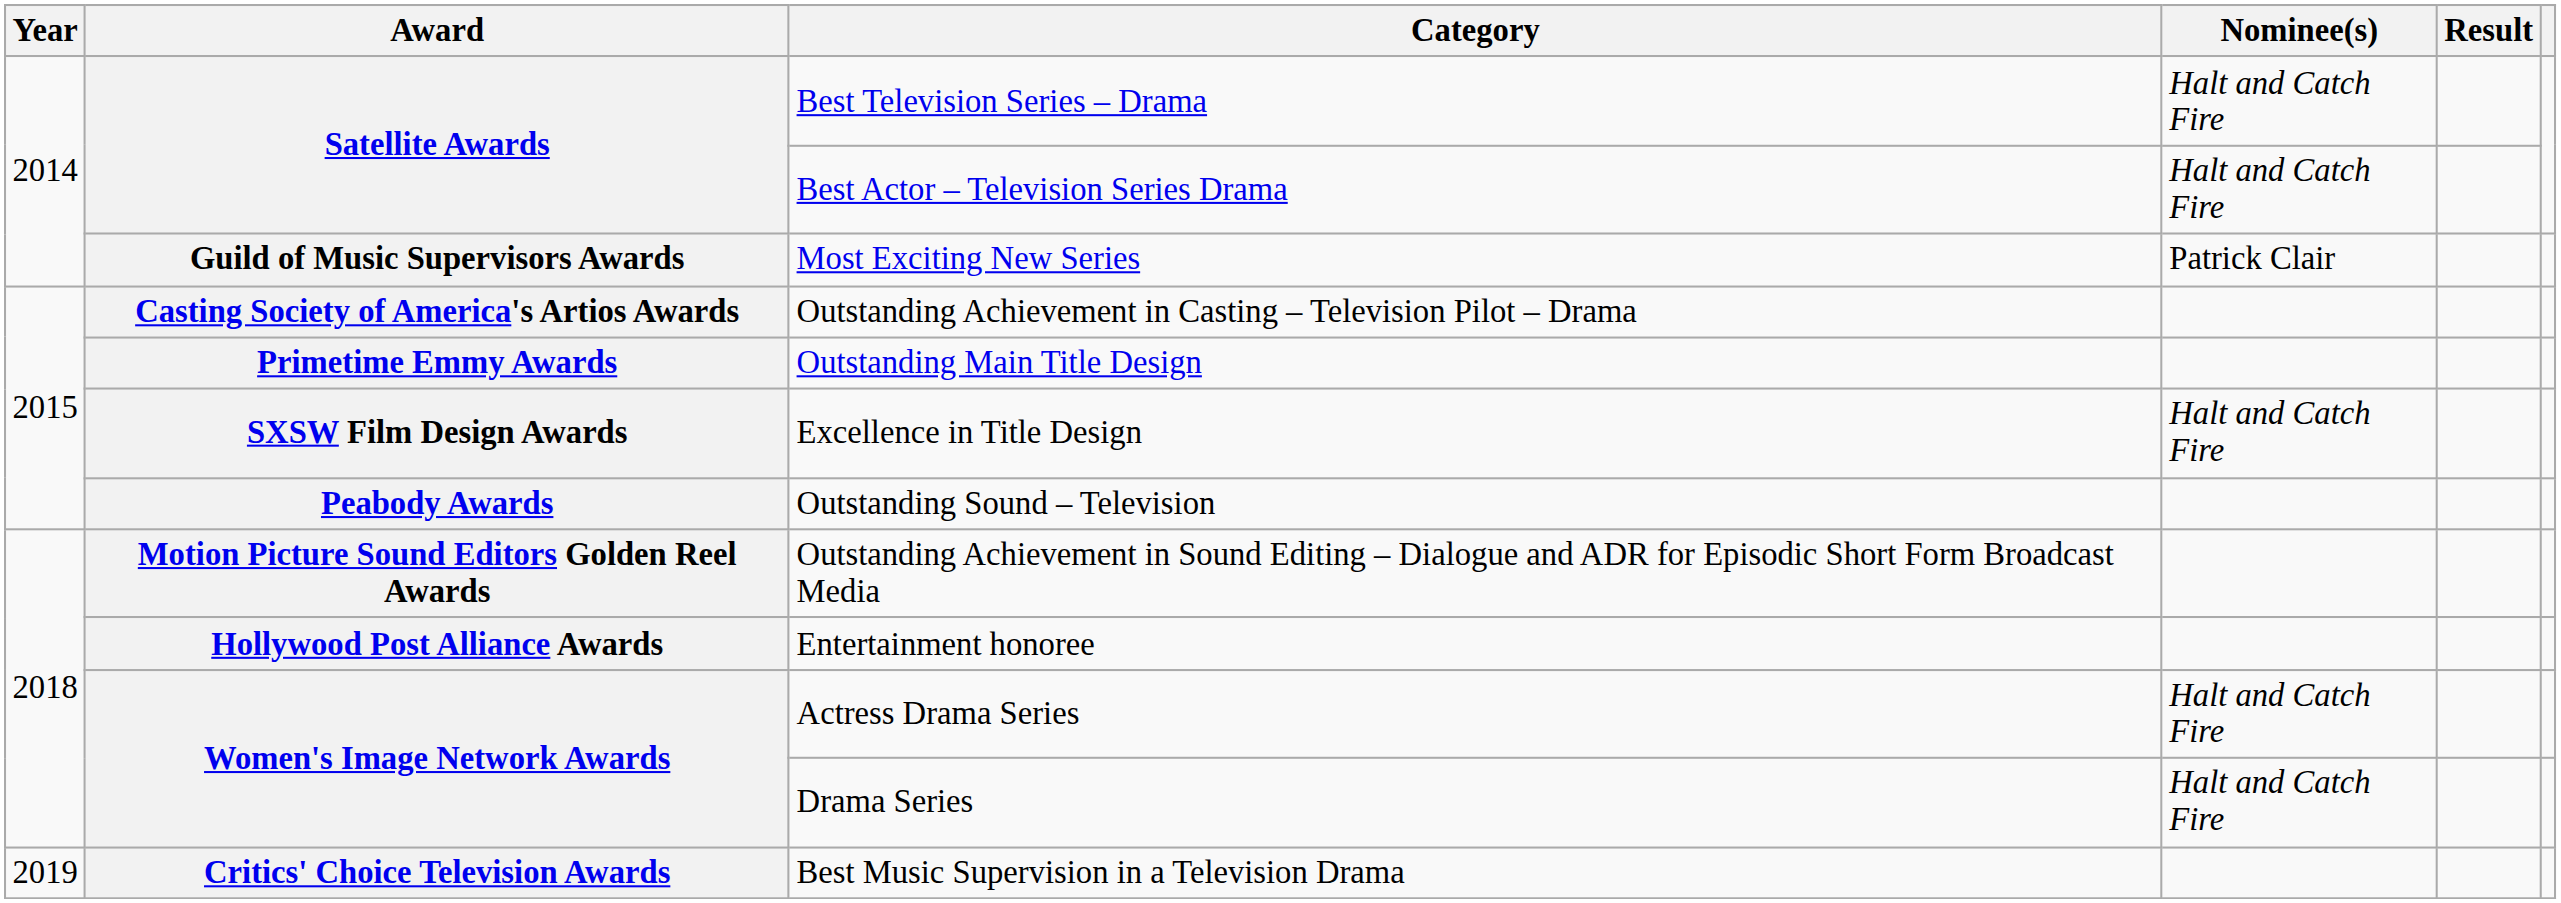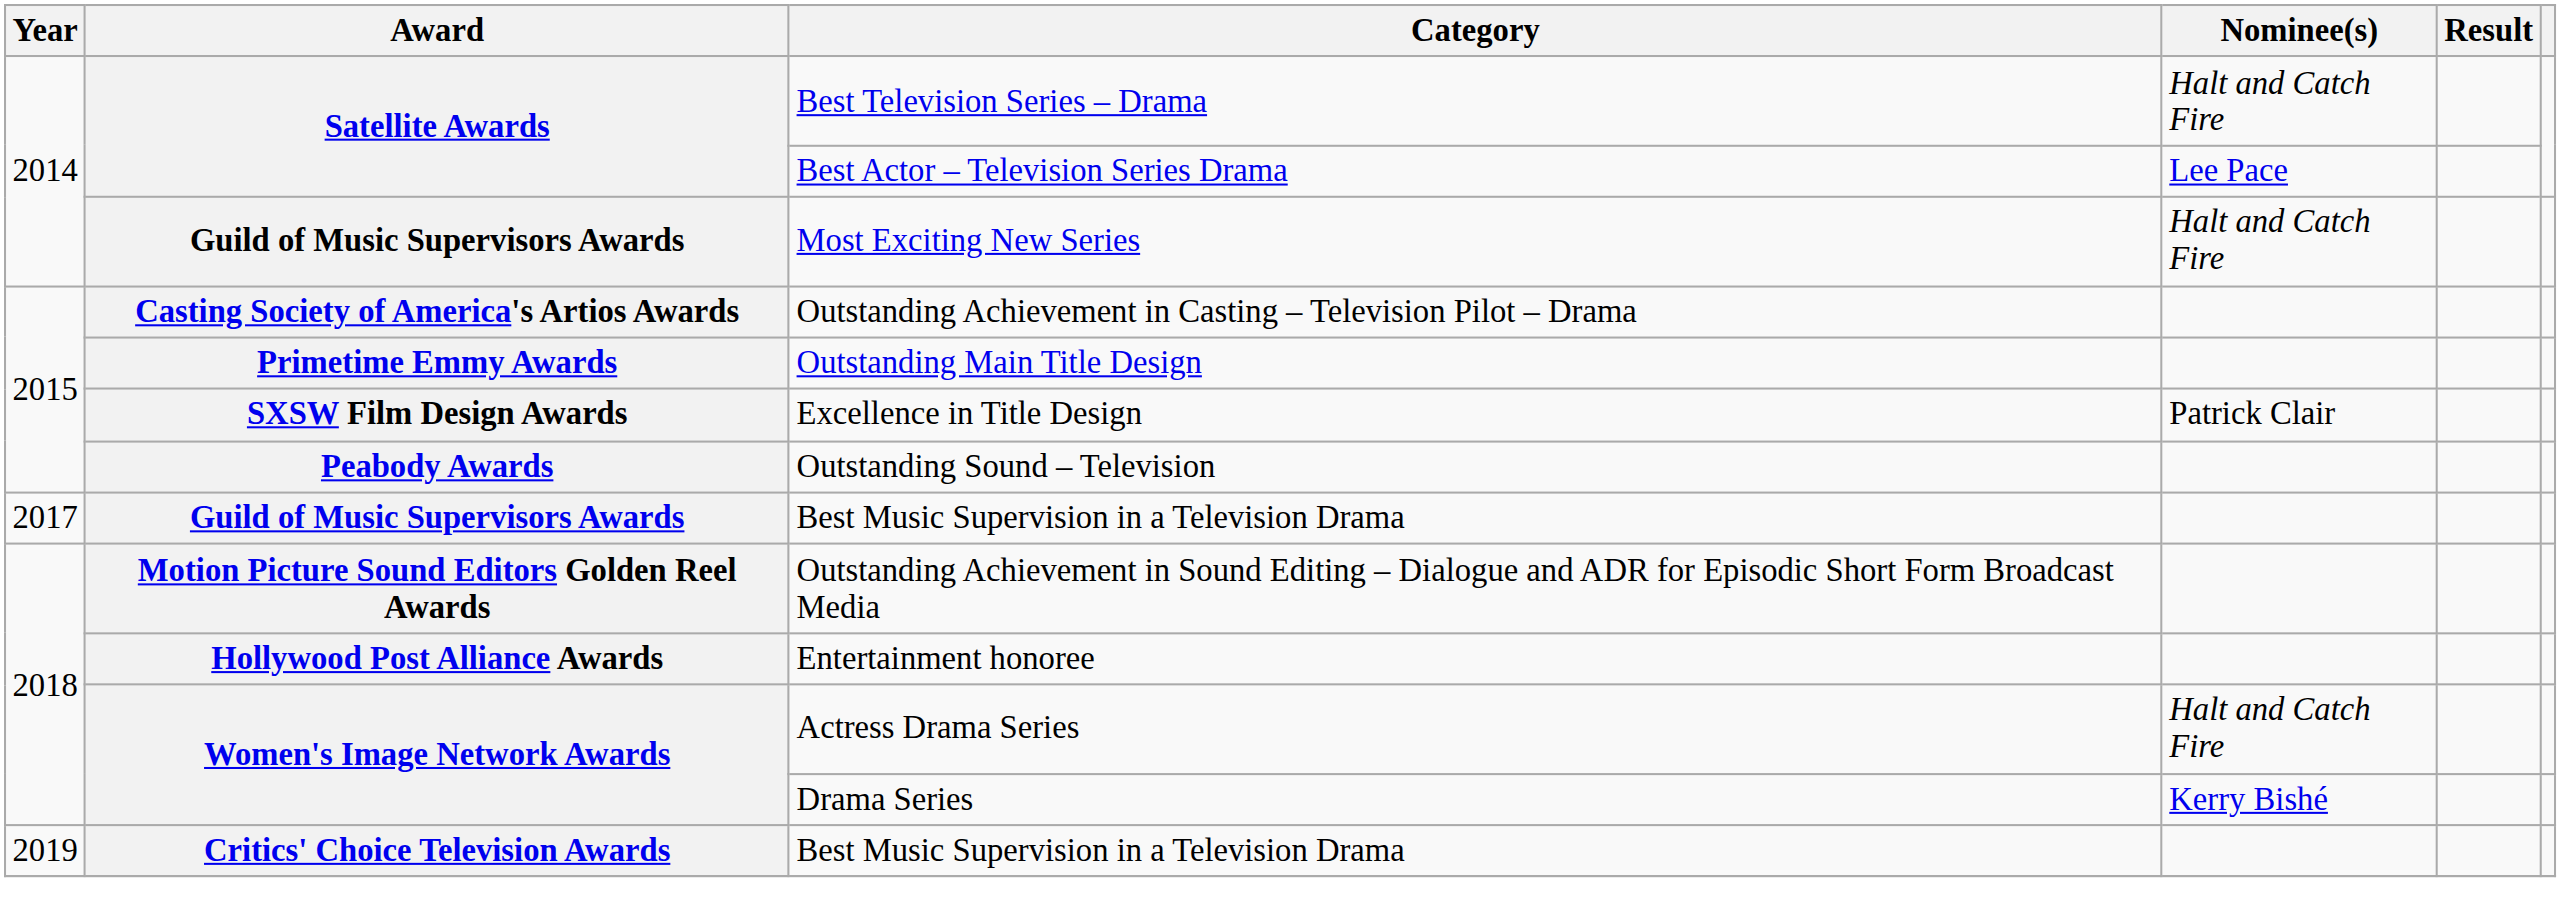Best Actor – Television Series Drama | Nominee(s): Halt and Catch Fire -> Lee Pace
Most Exciting New Series | Nominee(s): Patrick Clair -> Halt and Catch Fire
Excellence in Title Design | Nominee(s): Halt and Catch Fire -> Patrick Clair
+ row: 2017 | Guild of Music Supervisors Awards | Best Music Supervision in a Television Drama
Drama Series | Nominee(s): Halt and Catch Fire -> Kerry Bishé
